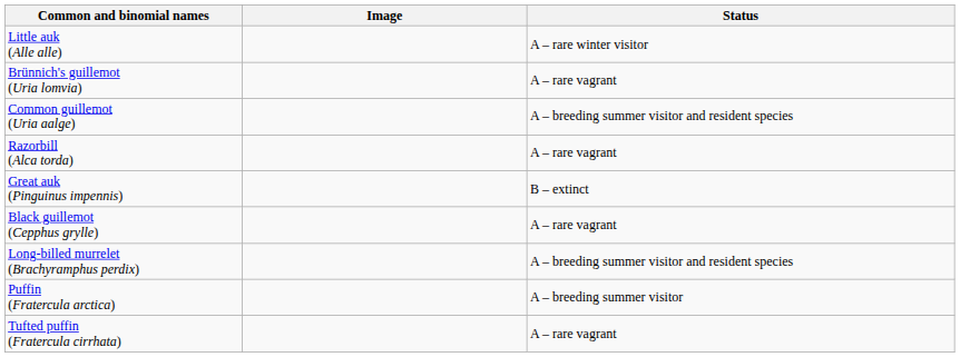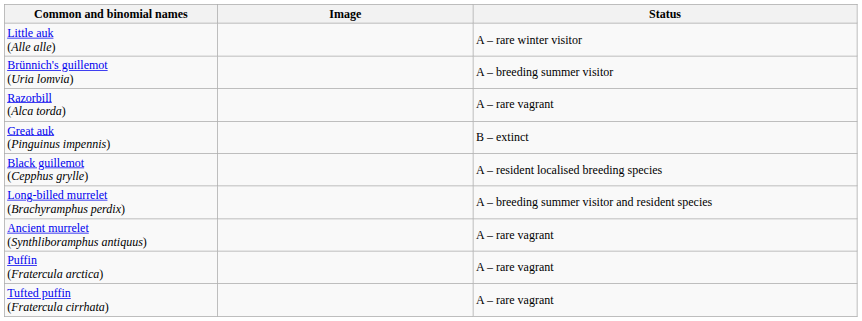Brünnich's guillemot (Uria lomvia) | Status: A – rare vagrant -> A – breeding summer visitor
- row: Common guillemot (Uria aalge) | A – breeding summer visitor and resident species
Black guillemot (Cepphus grylle) | Status: A – rare vagrant -> A – resident localised breeding species
+ row: Ancient murrelet (Synthliboramphus antiquus) | A – rare vagrant
Puffin (Fratercula arctica) | Status: A – breeding summer visitor -> A – rare vagrant
